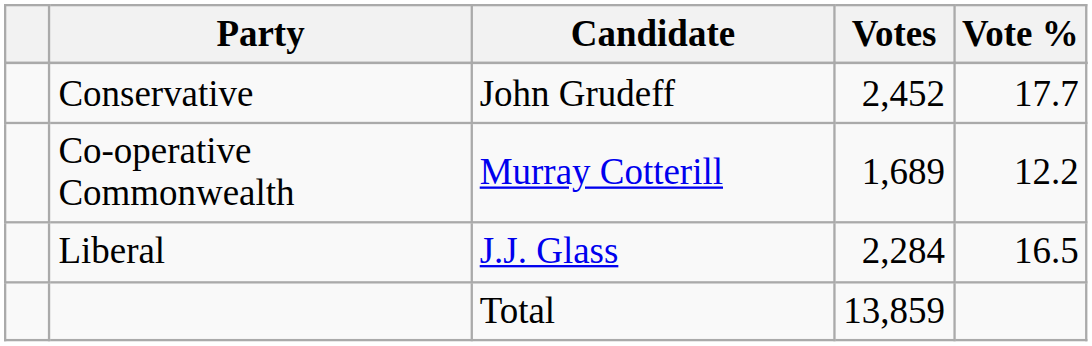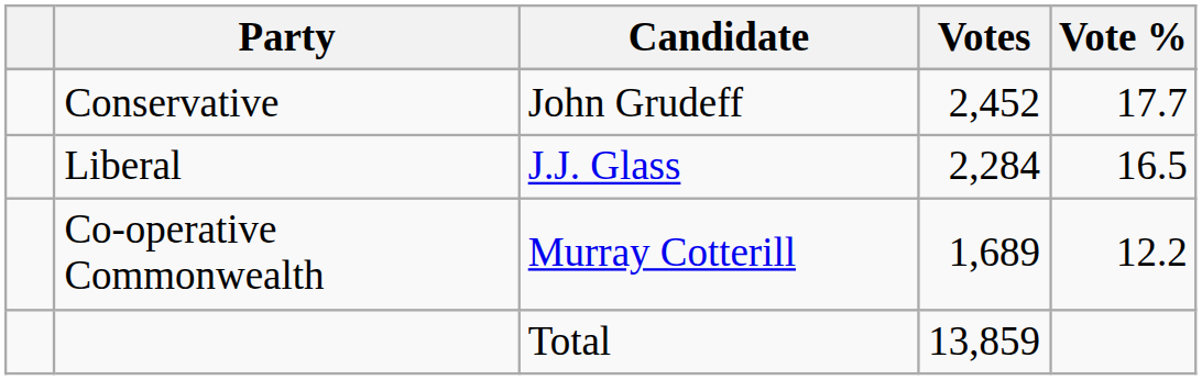rows swapped: Liberal <-> Co-operative Commonwealth
